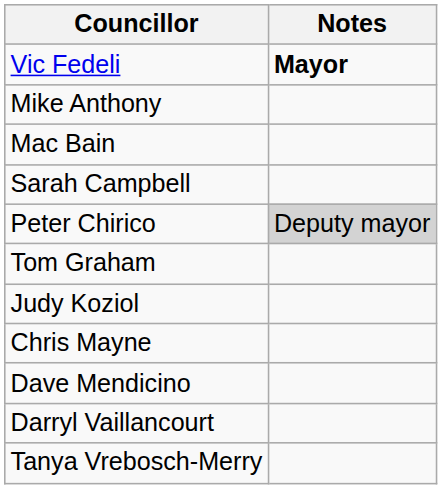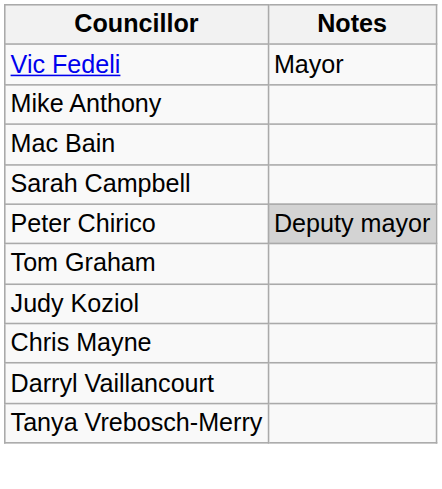Vic Fedeli | Notes: bold -> normal
- row: Dave Mendicino
